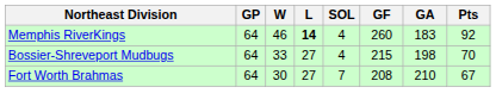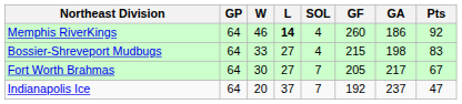Memphis RiverKings | GA: 183 -> 186
Bossier-Shreveport Mudbugs | Pts: 70 -> 83
Fort Worth Brahmas | GF: 208 -> 205
Fort Worth Brahmas | GA: 210 -> 217
+ row: Indianapolis Ice | 64 | 20 | 37 | 7 | 192 | 237 | 47
